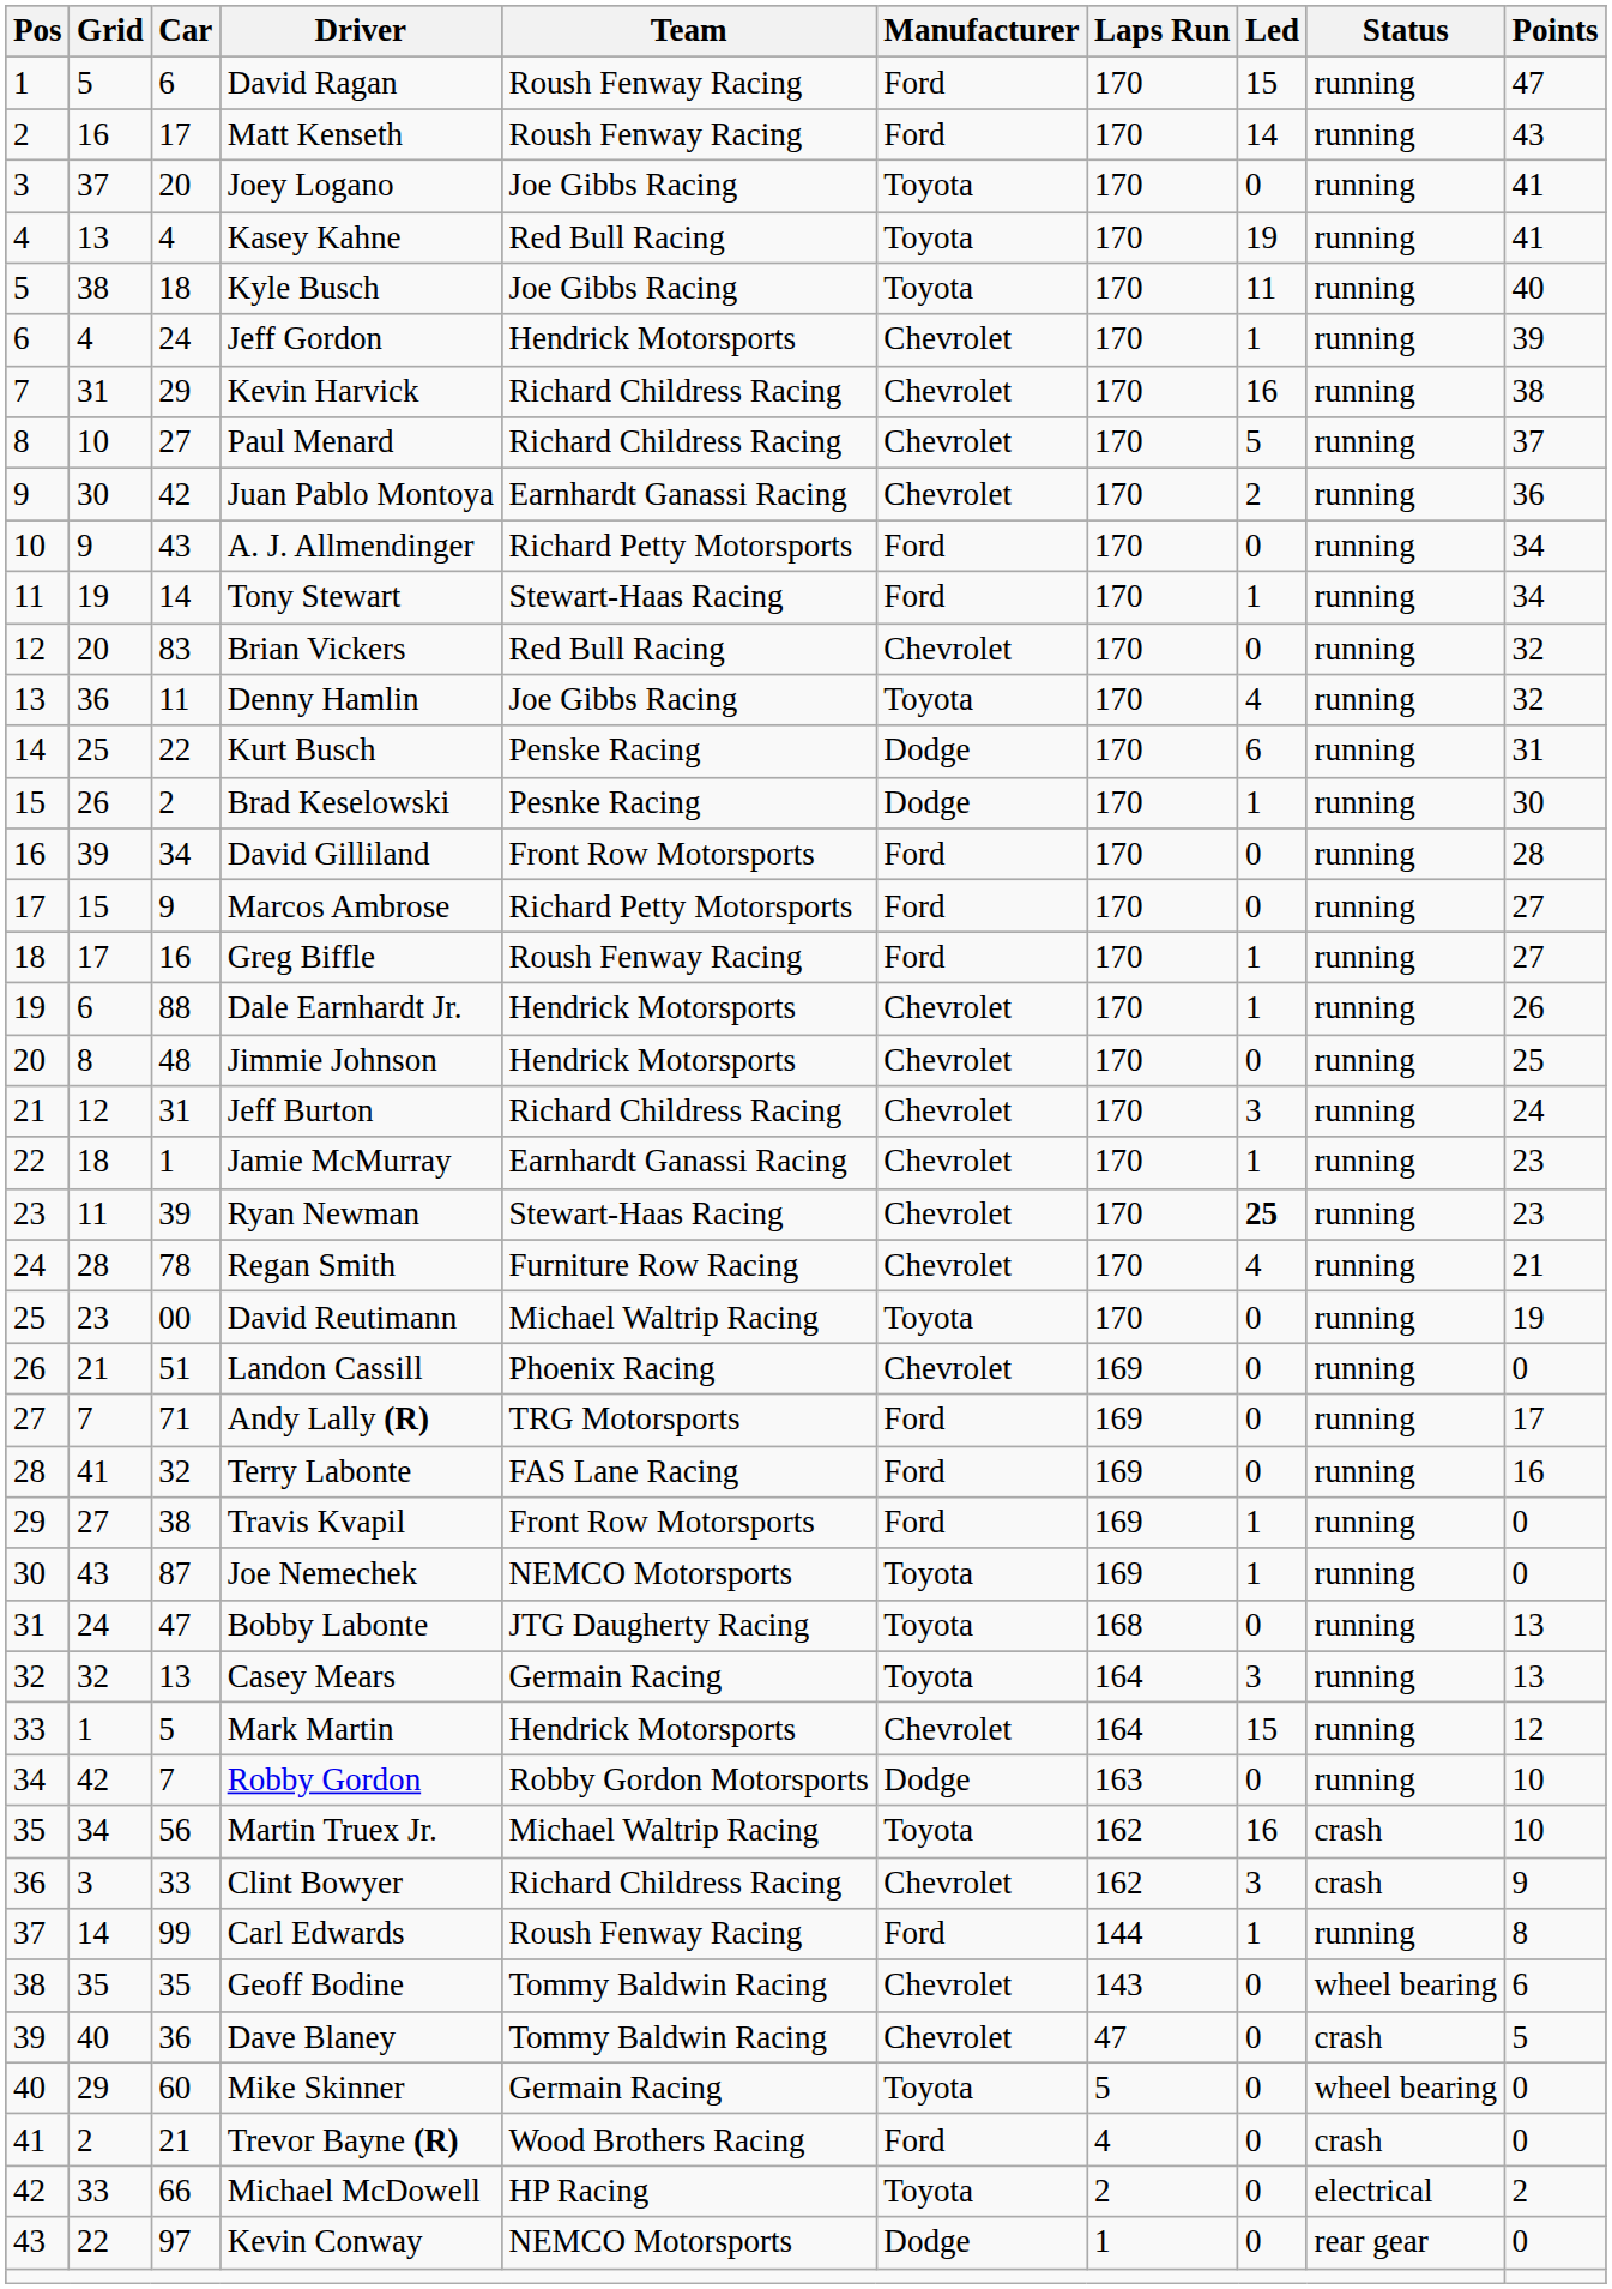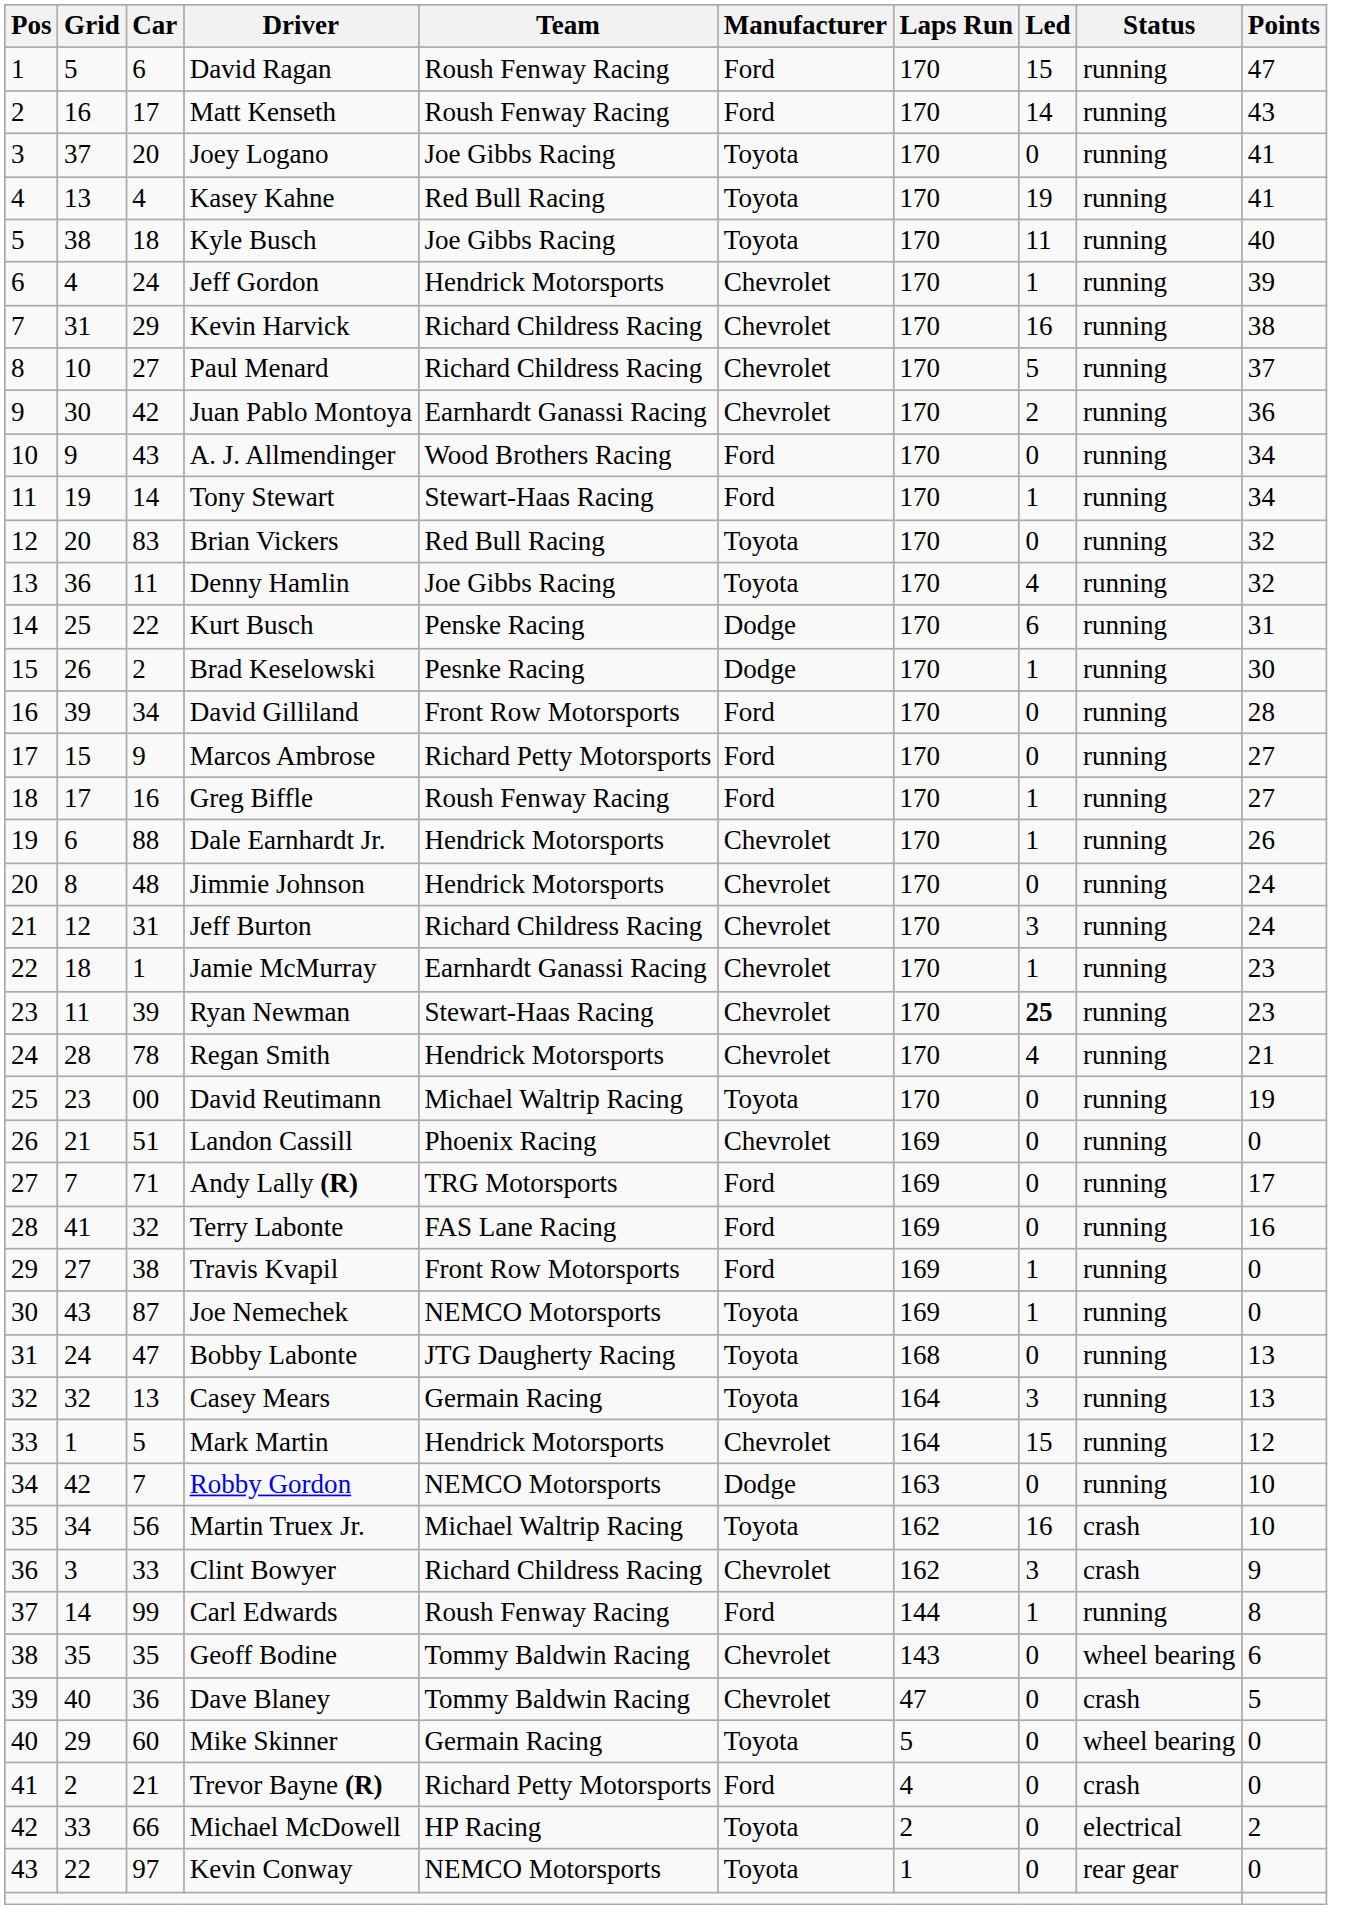A. J. Allmendinger | Team: Richard Petty Motorsports -> Wood Brothers Racing
Brian Vickers | Manufacturer: Chevrolet -> Toyota
Jimmie Johnson | Points: 25 -> 24
Regan Smith | Team: Furniture Row Racing -> Hendrick Motorsports
Robby Gordon | Team: Robby Gordon Motorsports -> NEMCO Motorsports
Trevor Bayne (R) | Team: Wood Brothers Racing -> Richard Petty Motorsports
Kevin Conway | Manufacturer: Dodge -> Toyota
